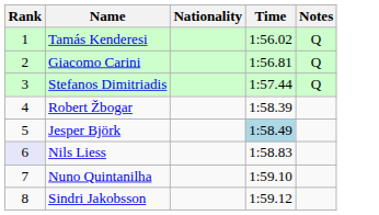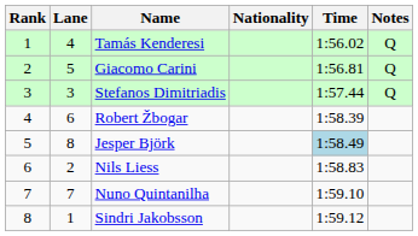+ column: Lane | 4 | 5 | 3 | 6 | 8 | 2 | 7 | 1
Nils Liess | Rank: lavender background -> no background
